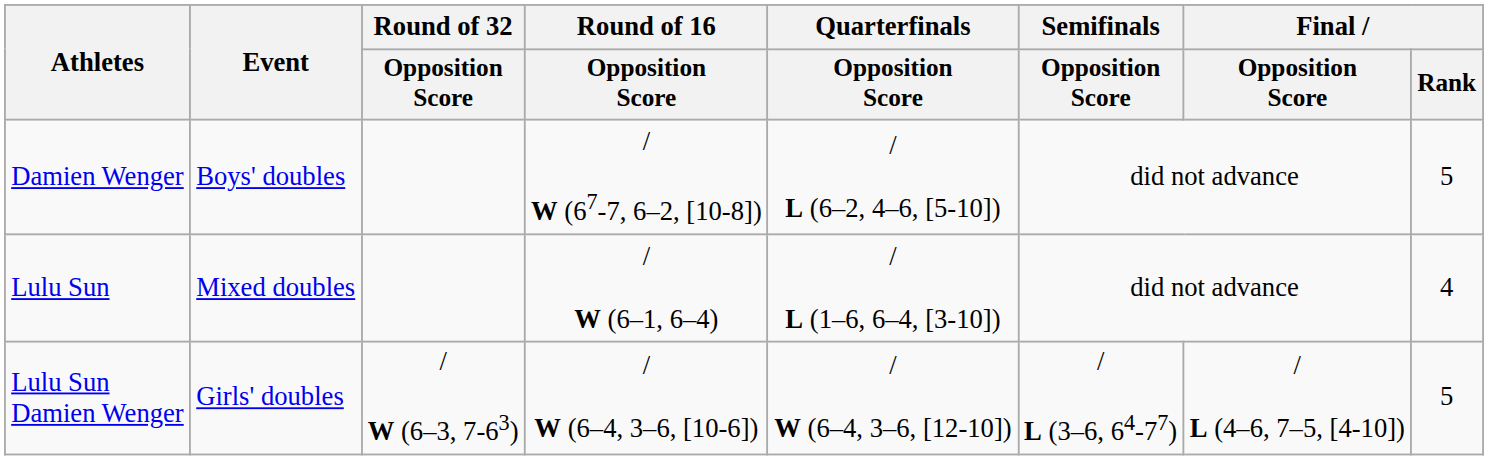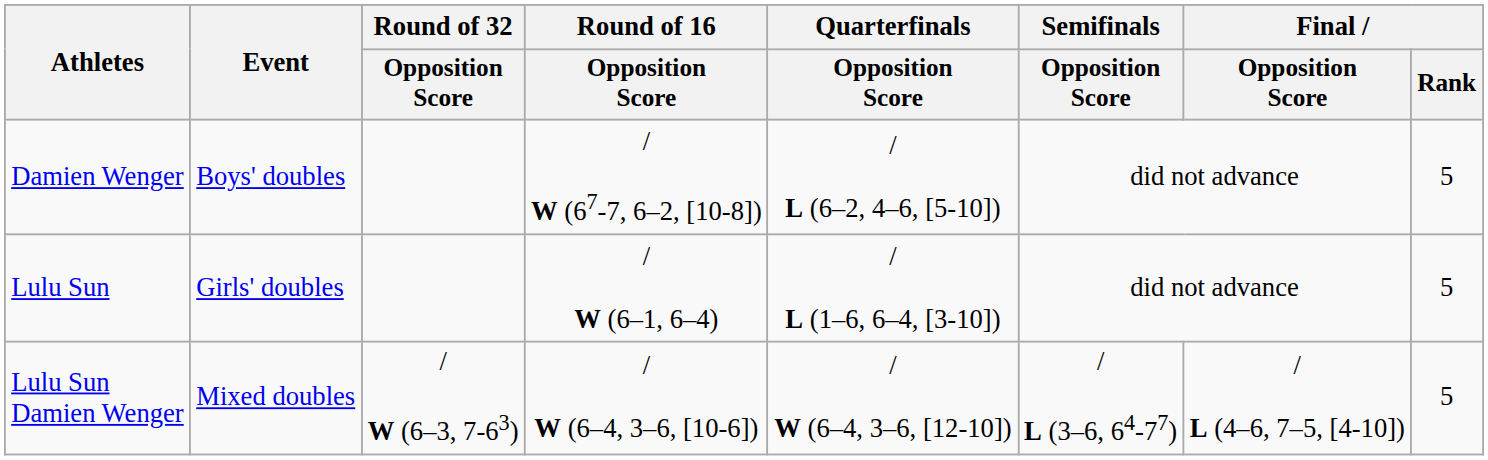Lulu Sun | Event: Mixed doubles -> Girls' doubles
Lulu Sun | Final / Rank: 4 -> 5
Lulu Sun Damien Wenger | Event: Girls' doubles -> Mixed doubles
